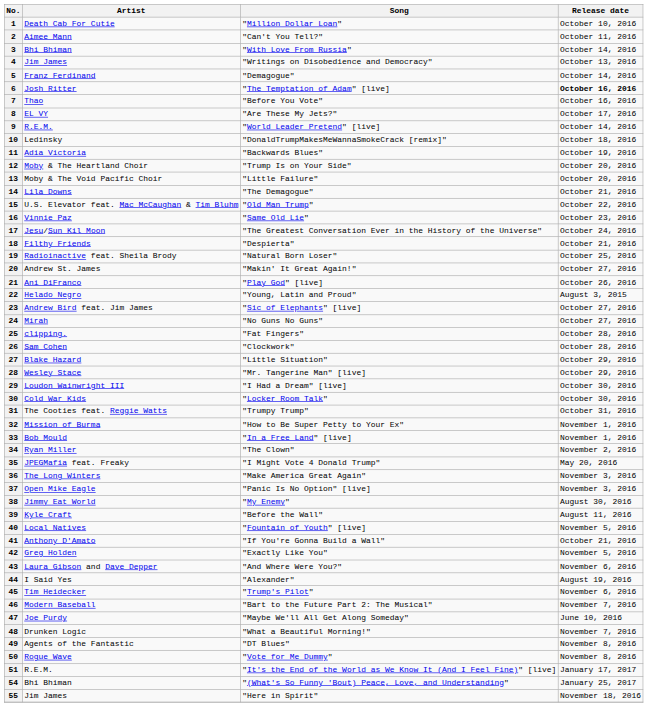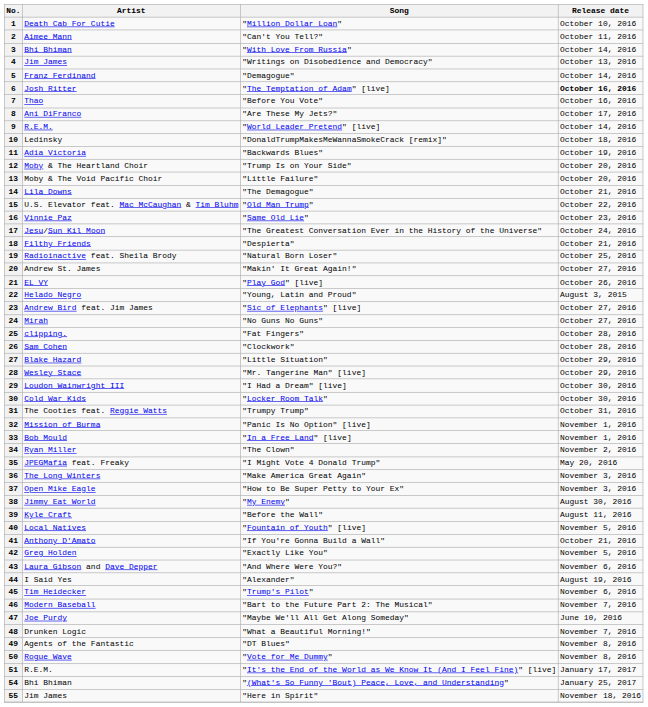8 | Artist: EL VY -> Ani DiFranco
21 | Artist: Ani DiFranco -> EL VY
32 | Song: "How to Be Super Petty to Your Ex" -> "Panic Is No Option" [live]
37 | Song: "Panic Is No Option" [live] -> "How to Be Super Petty to Your Ex"
